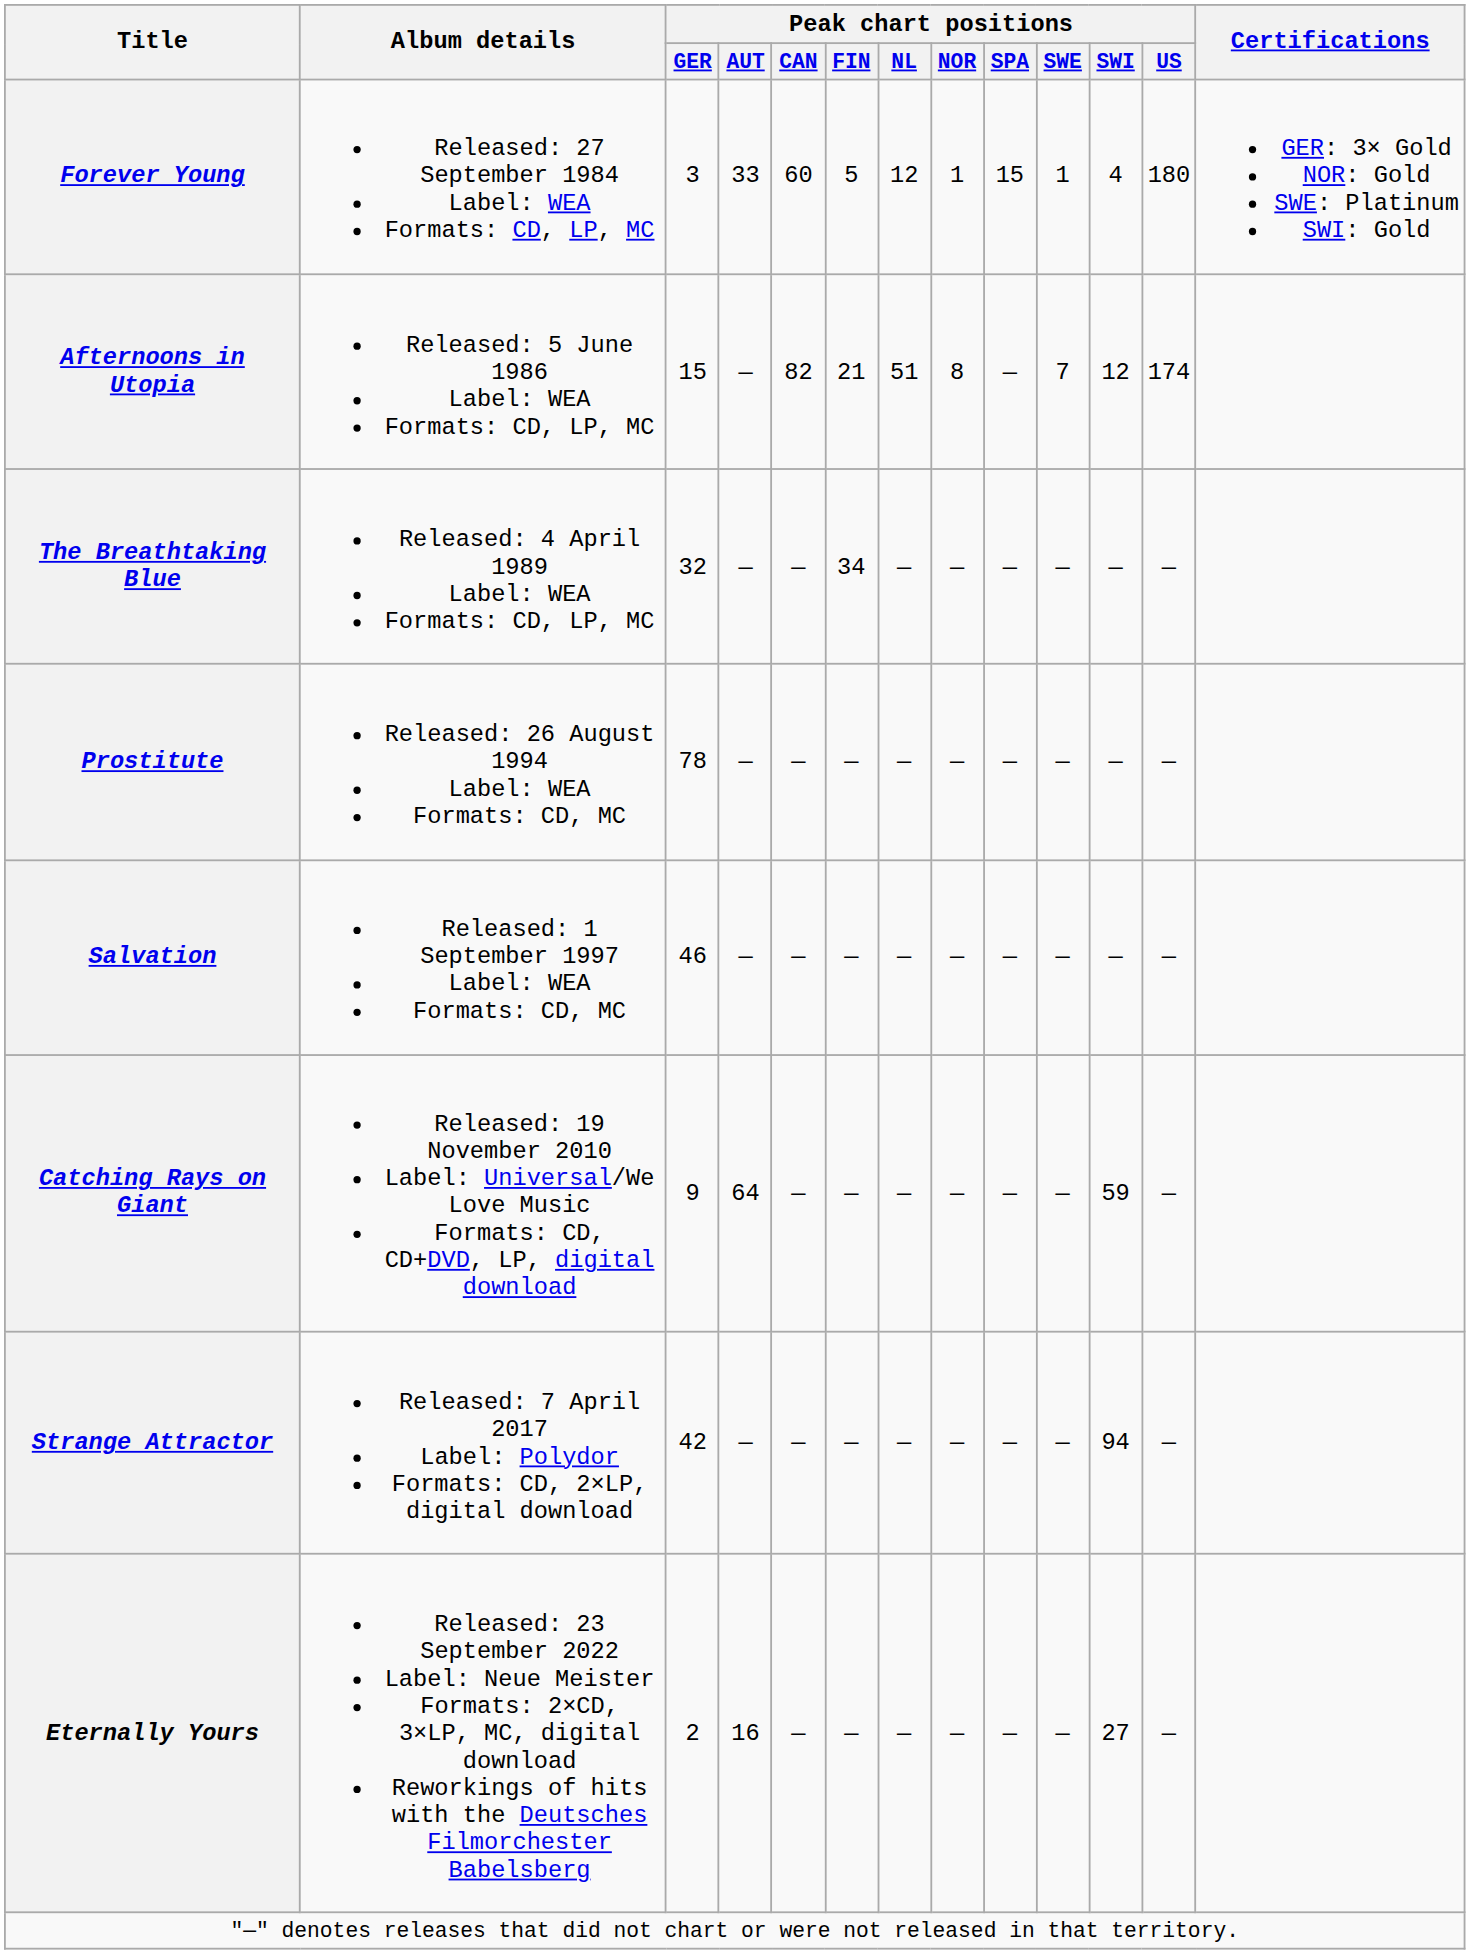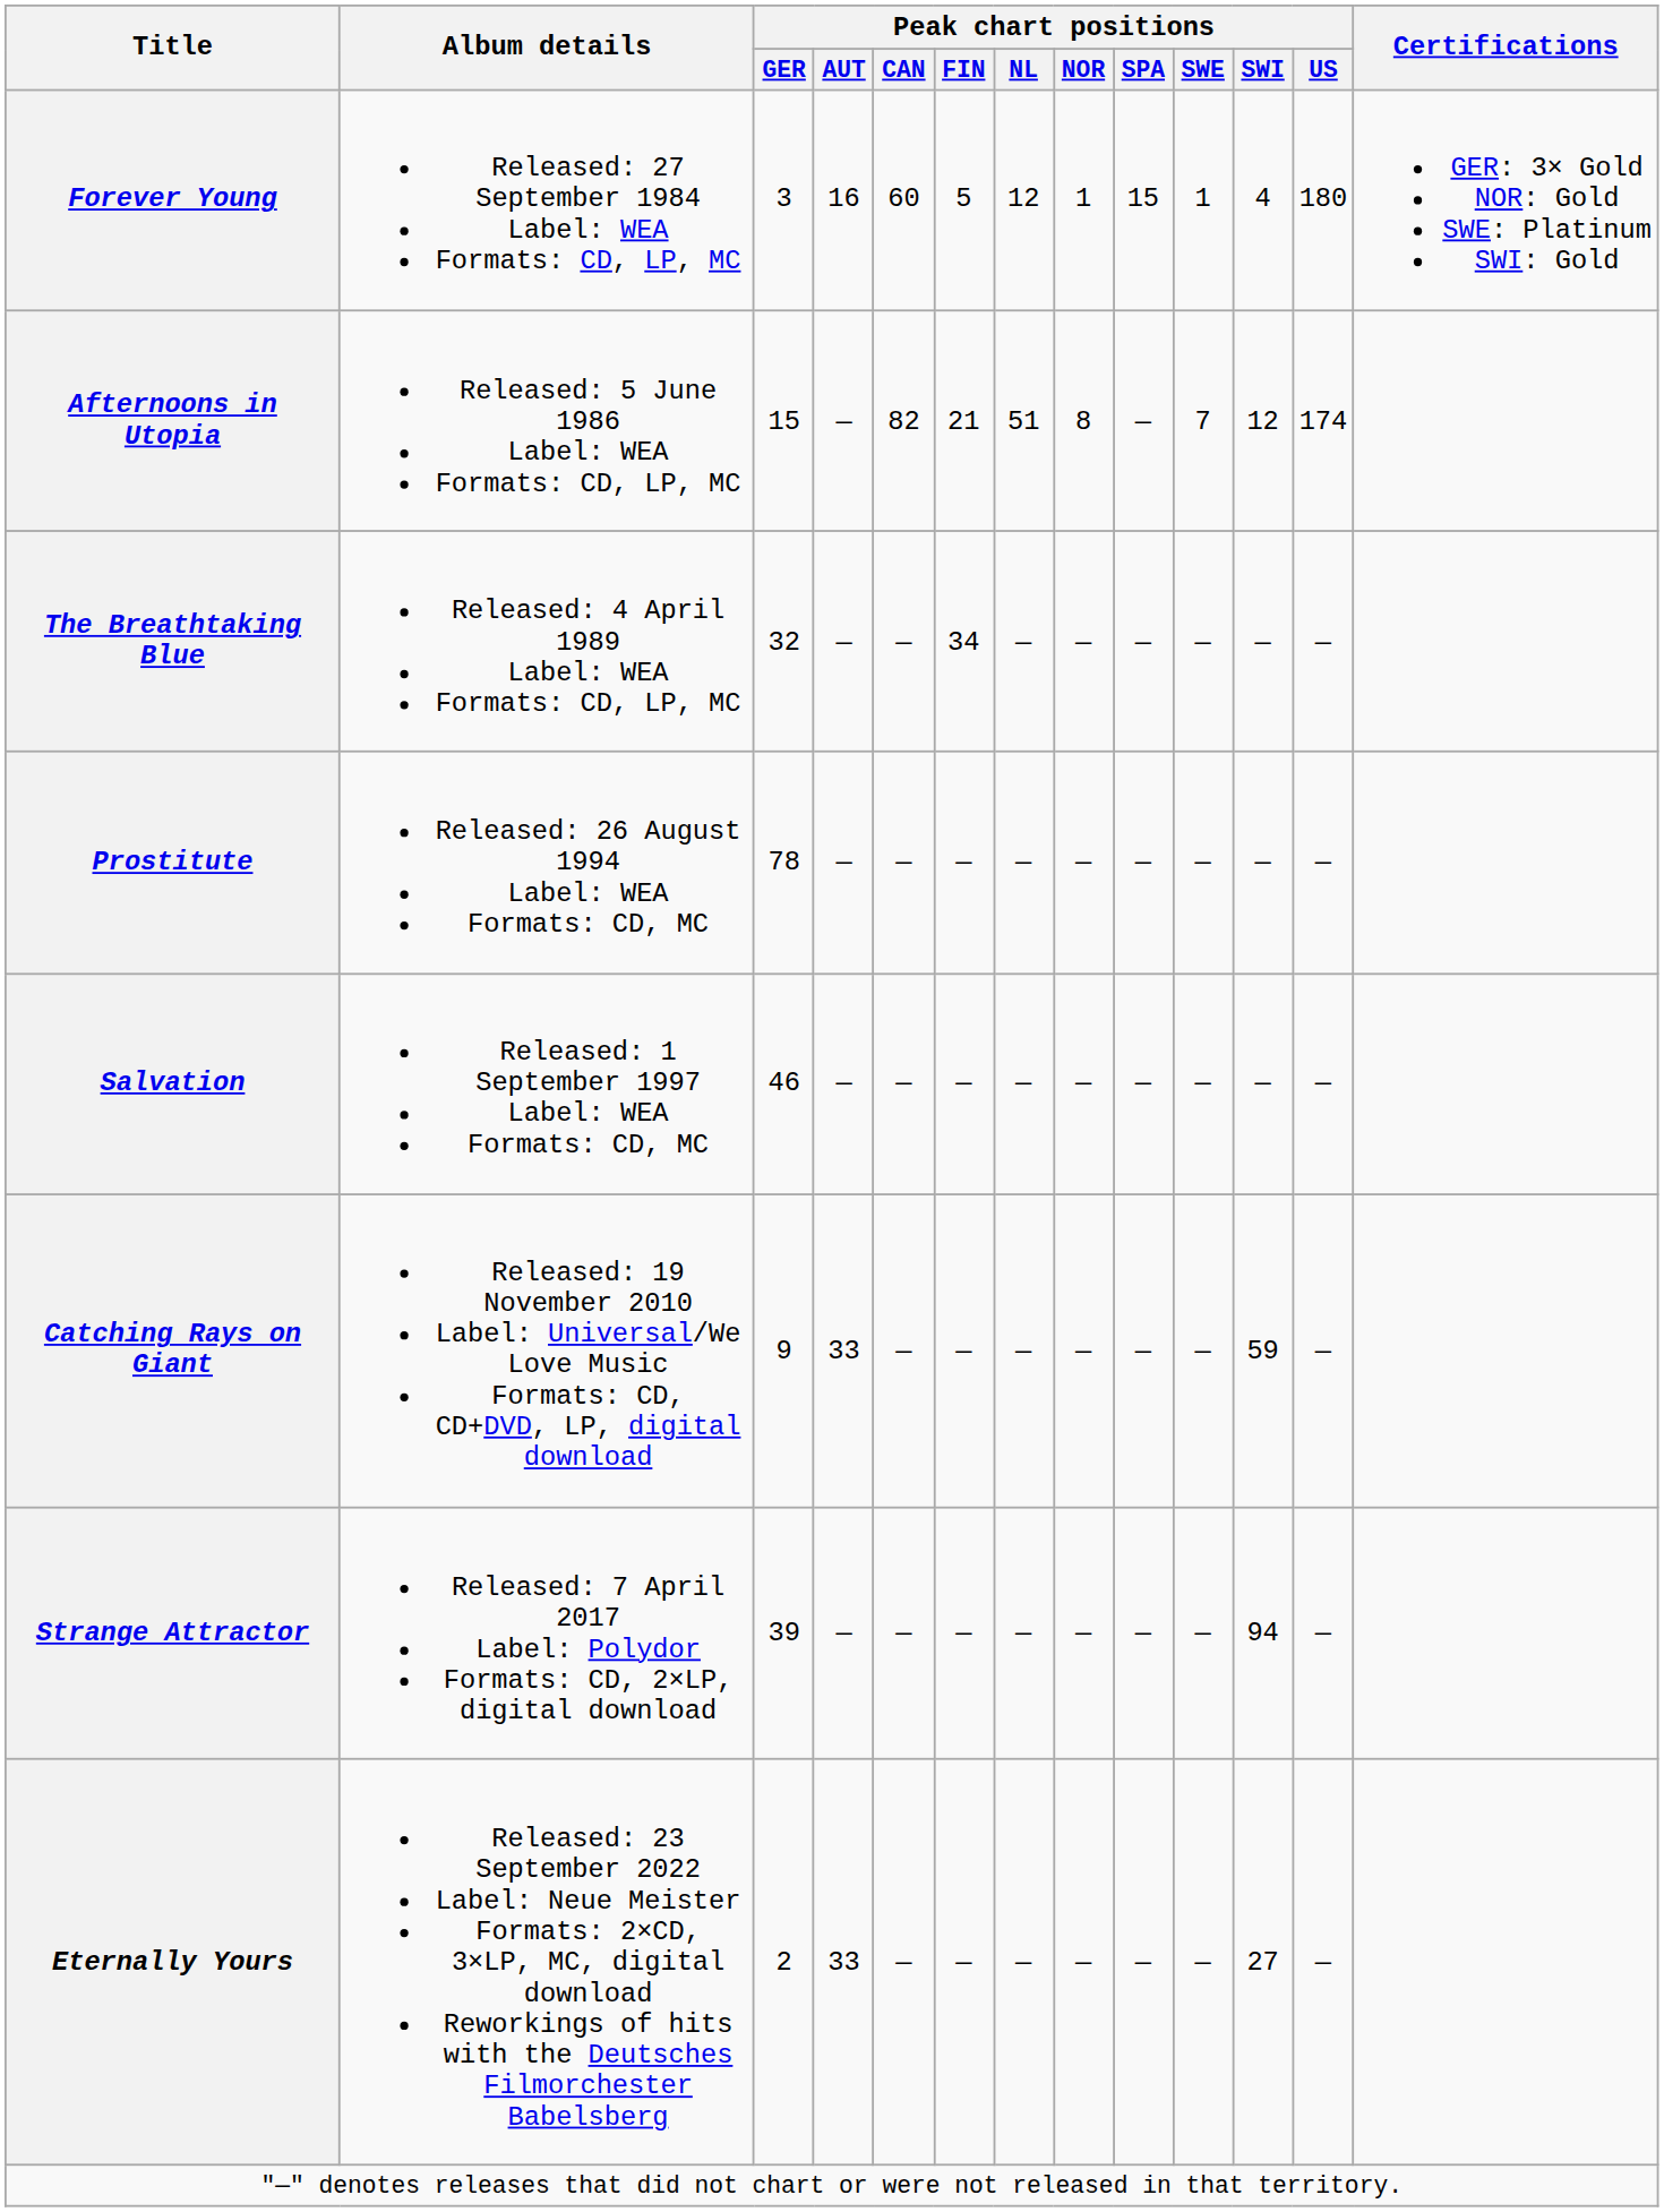Forever Young | Peak chart positions / AUT: 33 -> 16
Catching Rays on Giant | Peak chart positions / AUT: 64 -> 33
Strange Attractor | Peak chart positions / GER: 42 -> 39
Eternally Yours | Peak chart positions / AUT: 16 -> 33
